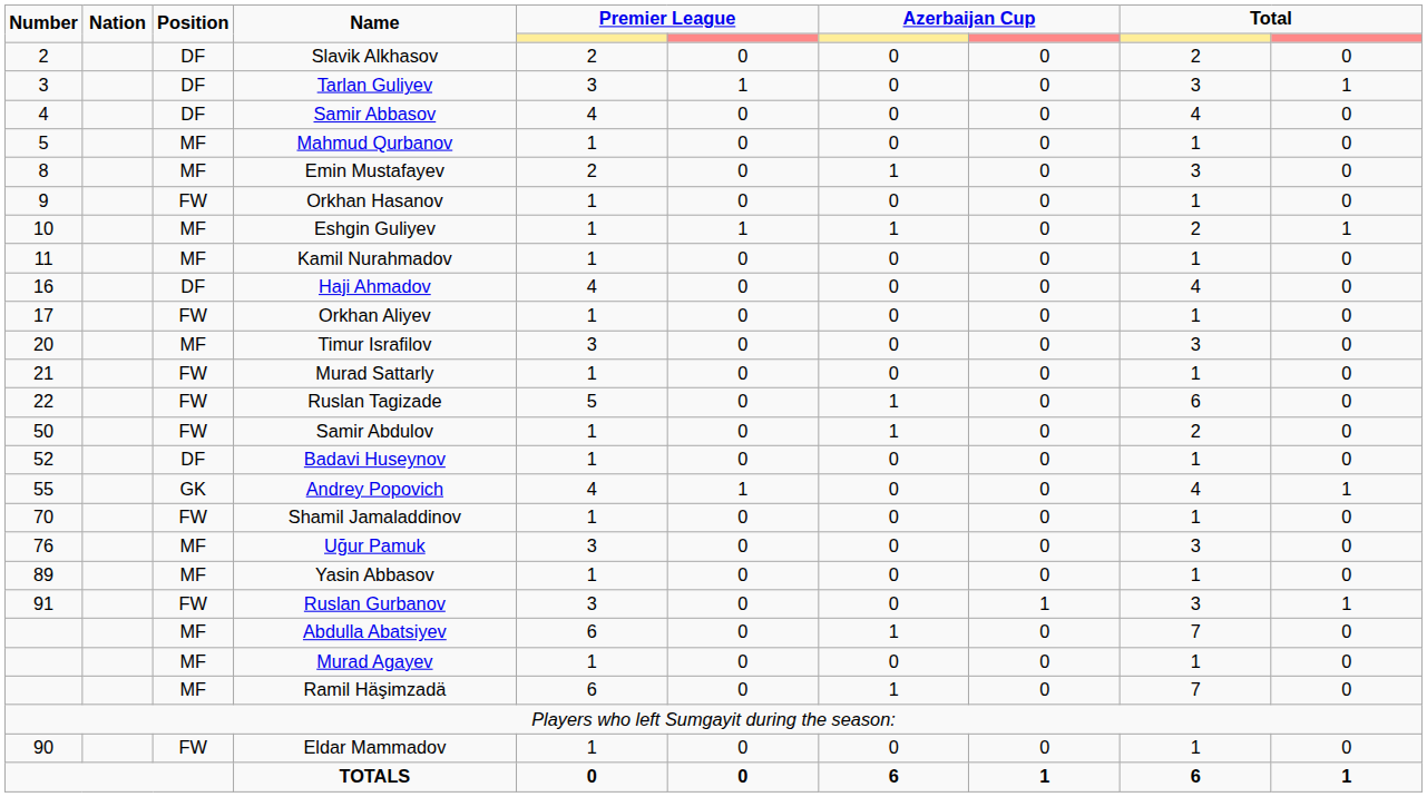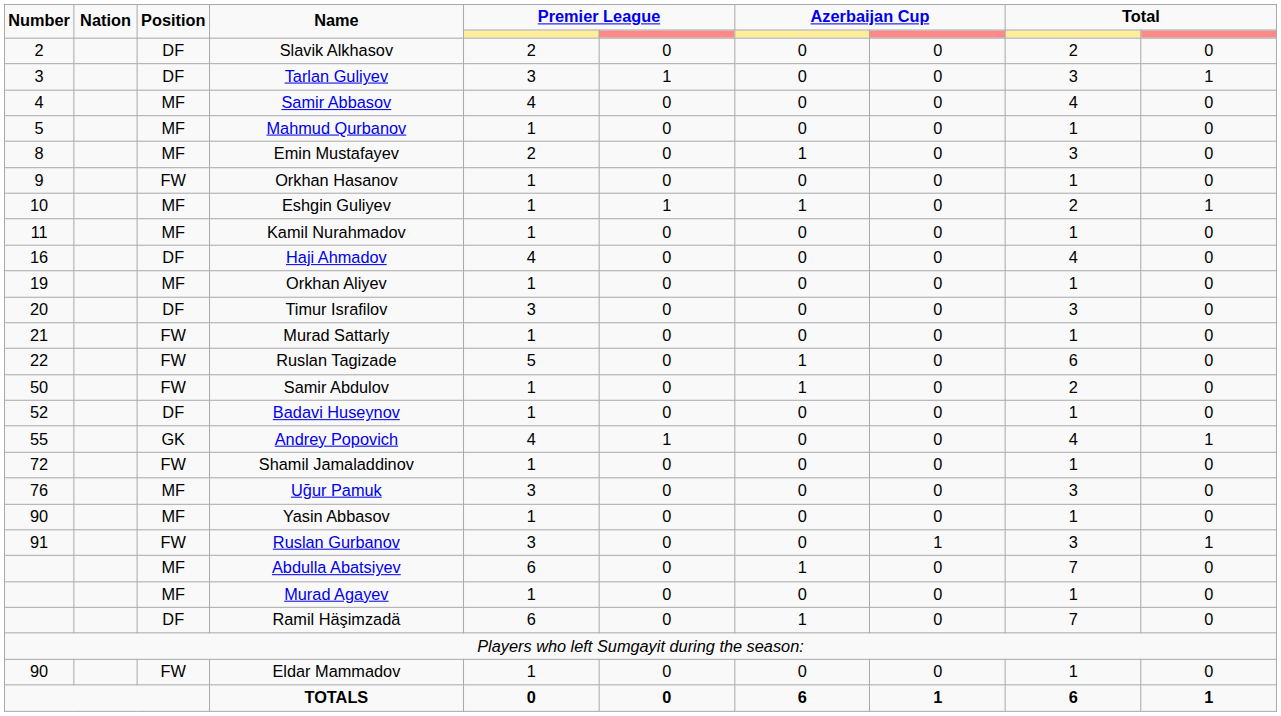Samir Abbasov | Position: DF -> MF
Orkhan Aliyev | Number: 17 -> 19
Orkhan Aliyev | Position: FW -> MF
Timur Israfilov | Position: MF -> DF
Shamil Jamaladdinov | Number: 70 -> 72
Yasin Abbasov | Number: 89 -> 90
Ramil Häşimzadä | Position: MF -> DF
